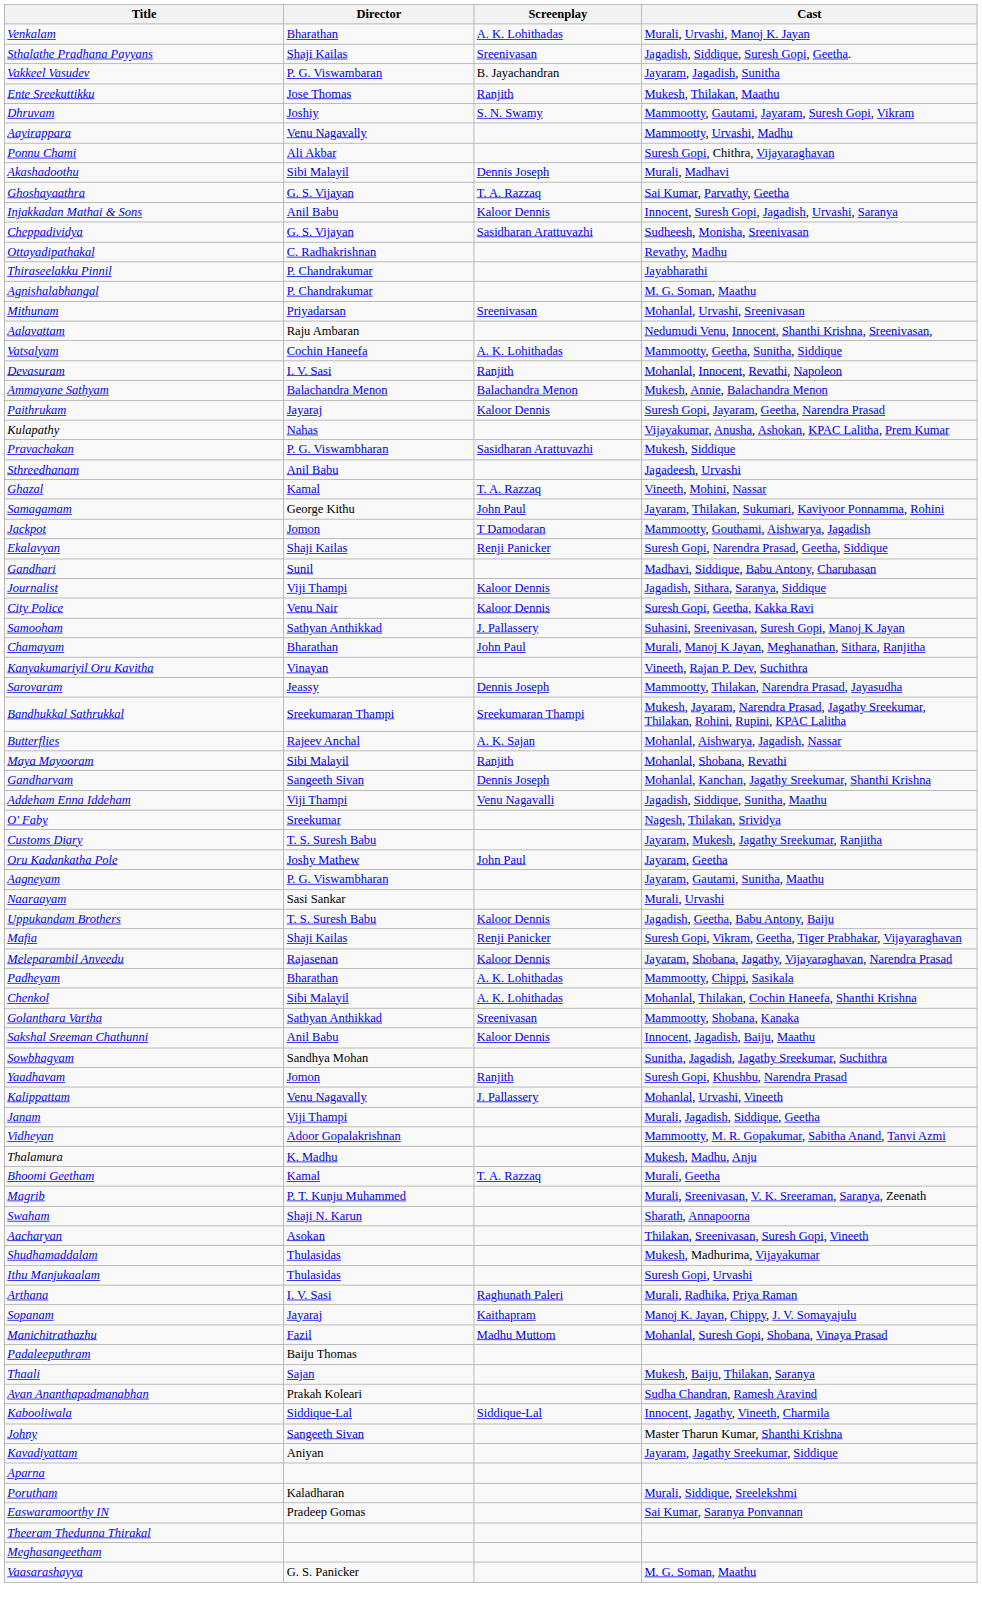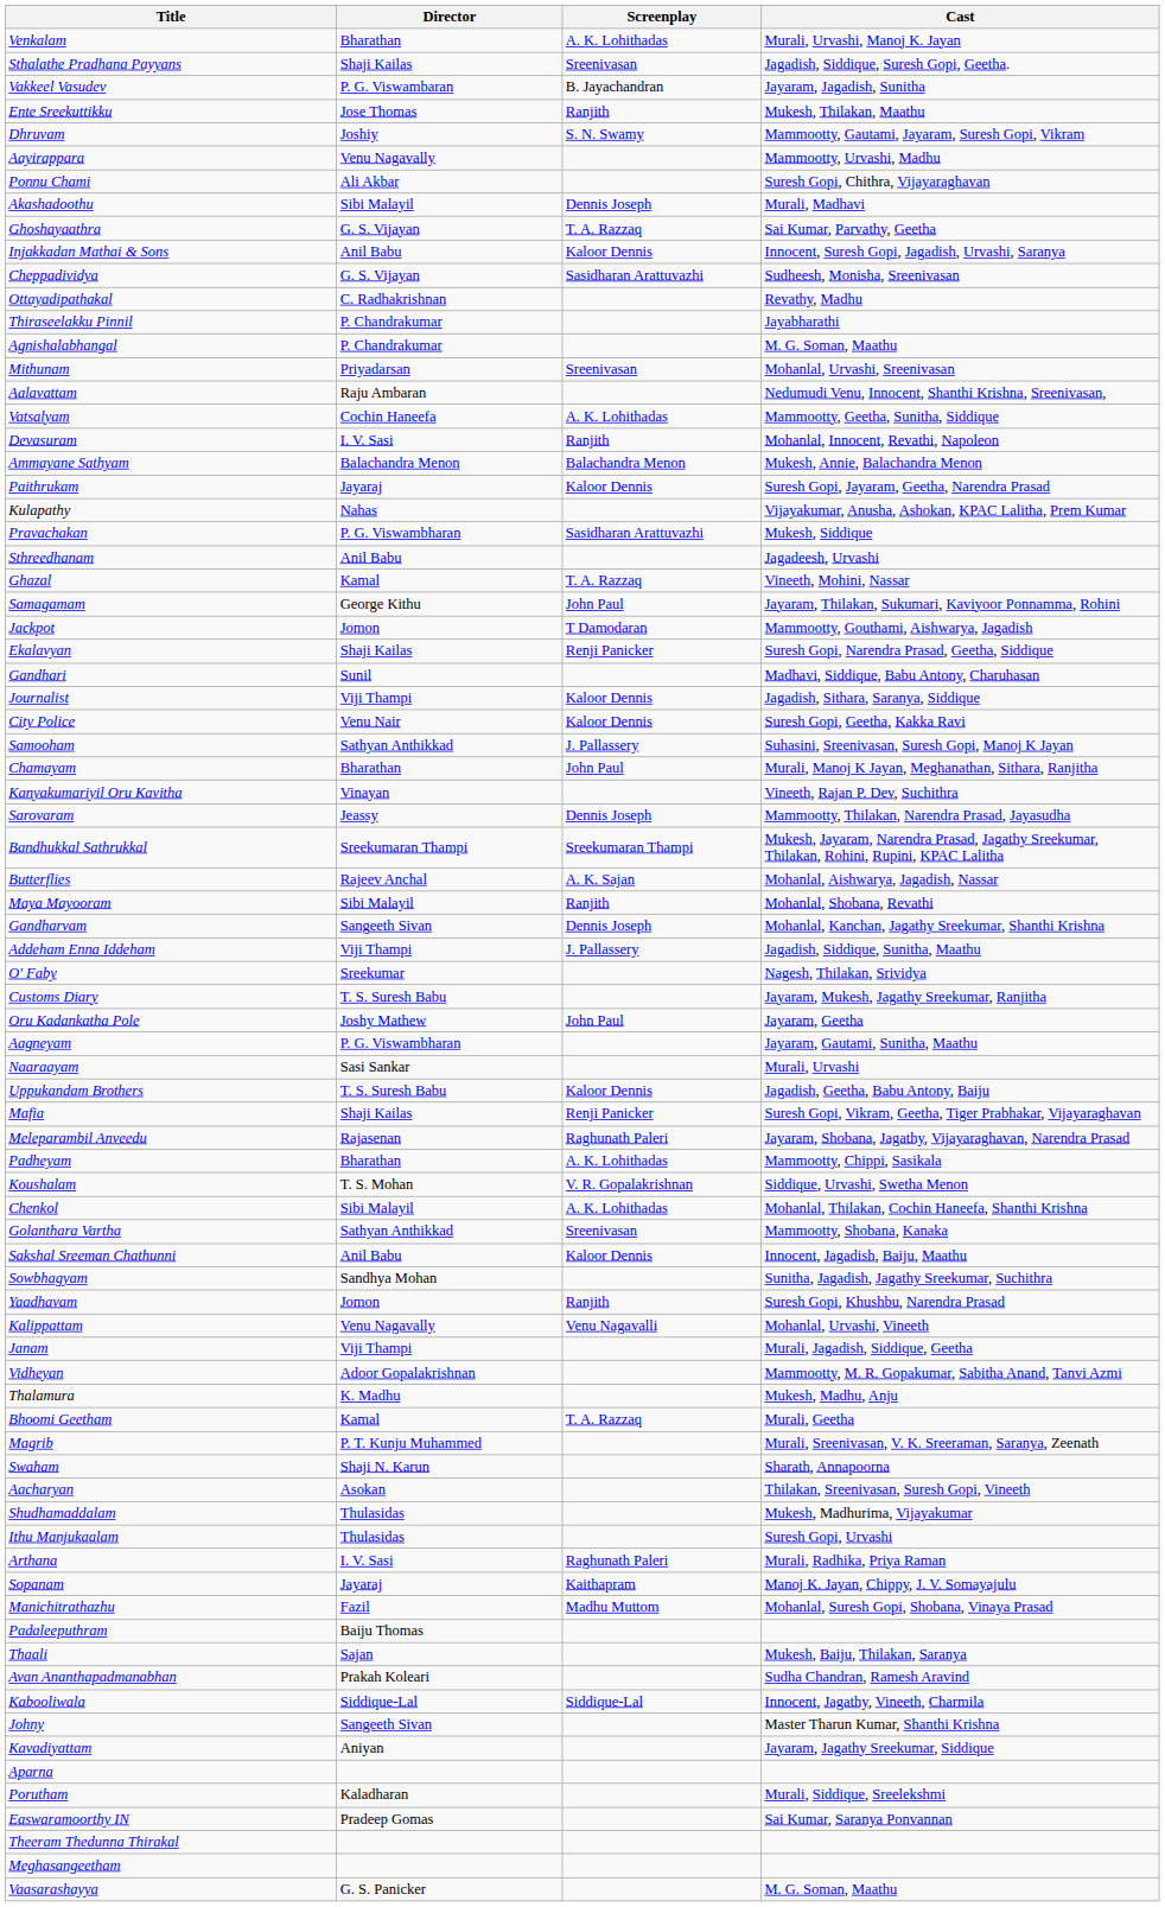Addeham Enna Iddeham | Screenplay: Venu Nagavalli -> J. Pallassery
Meleparambil Anveedu | Screenplay: Kaloor Dennis -> Raghunath Paleri
+ row: Koushalam | T. S. Mohan | V. R. Gopalakrishnan | Siddique, Urvashi, Swetha Menon
Kalippattam | Screenplay: J. Pallassery -> Venu Nagavalli
